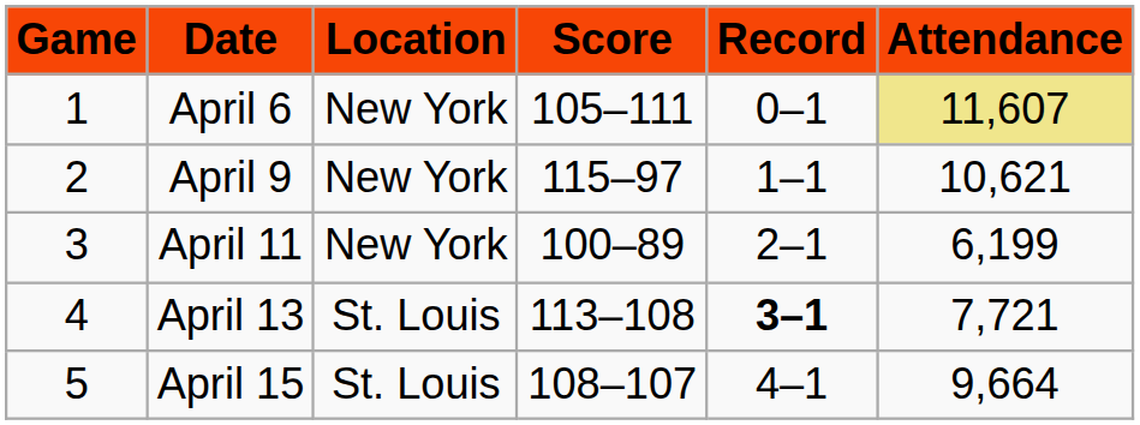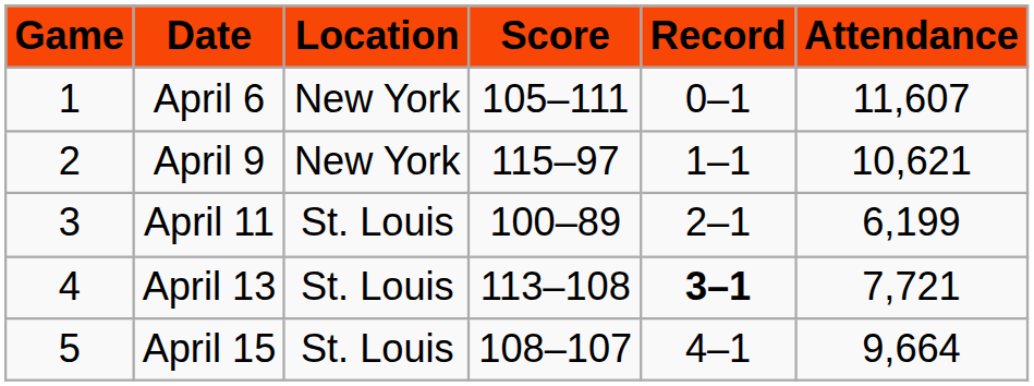April 6 | Attendance: khaki background -> no background
April 11 | Location: New York -> St. Louis
